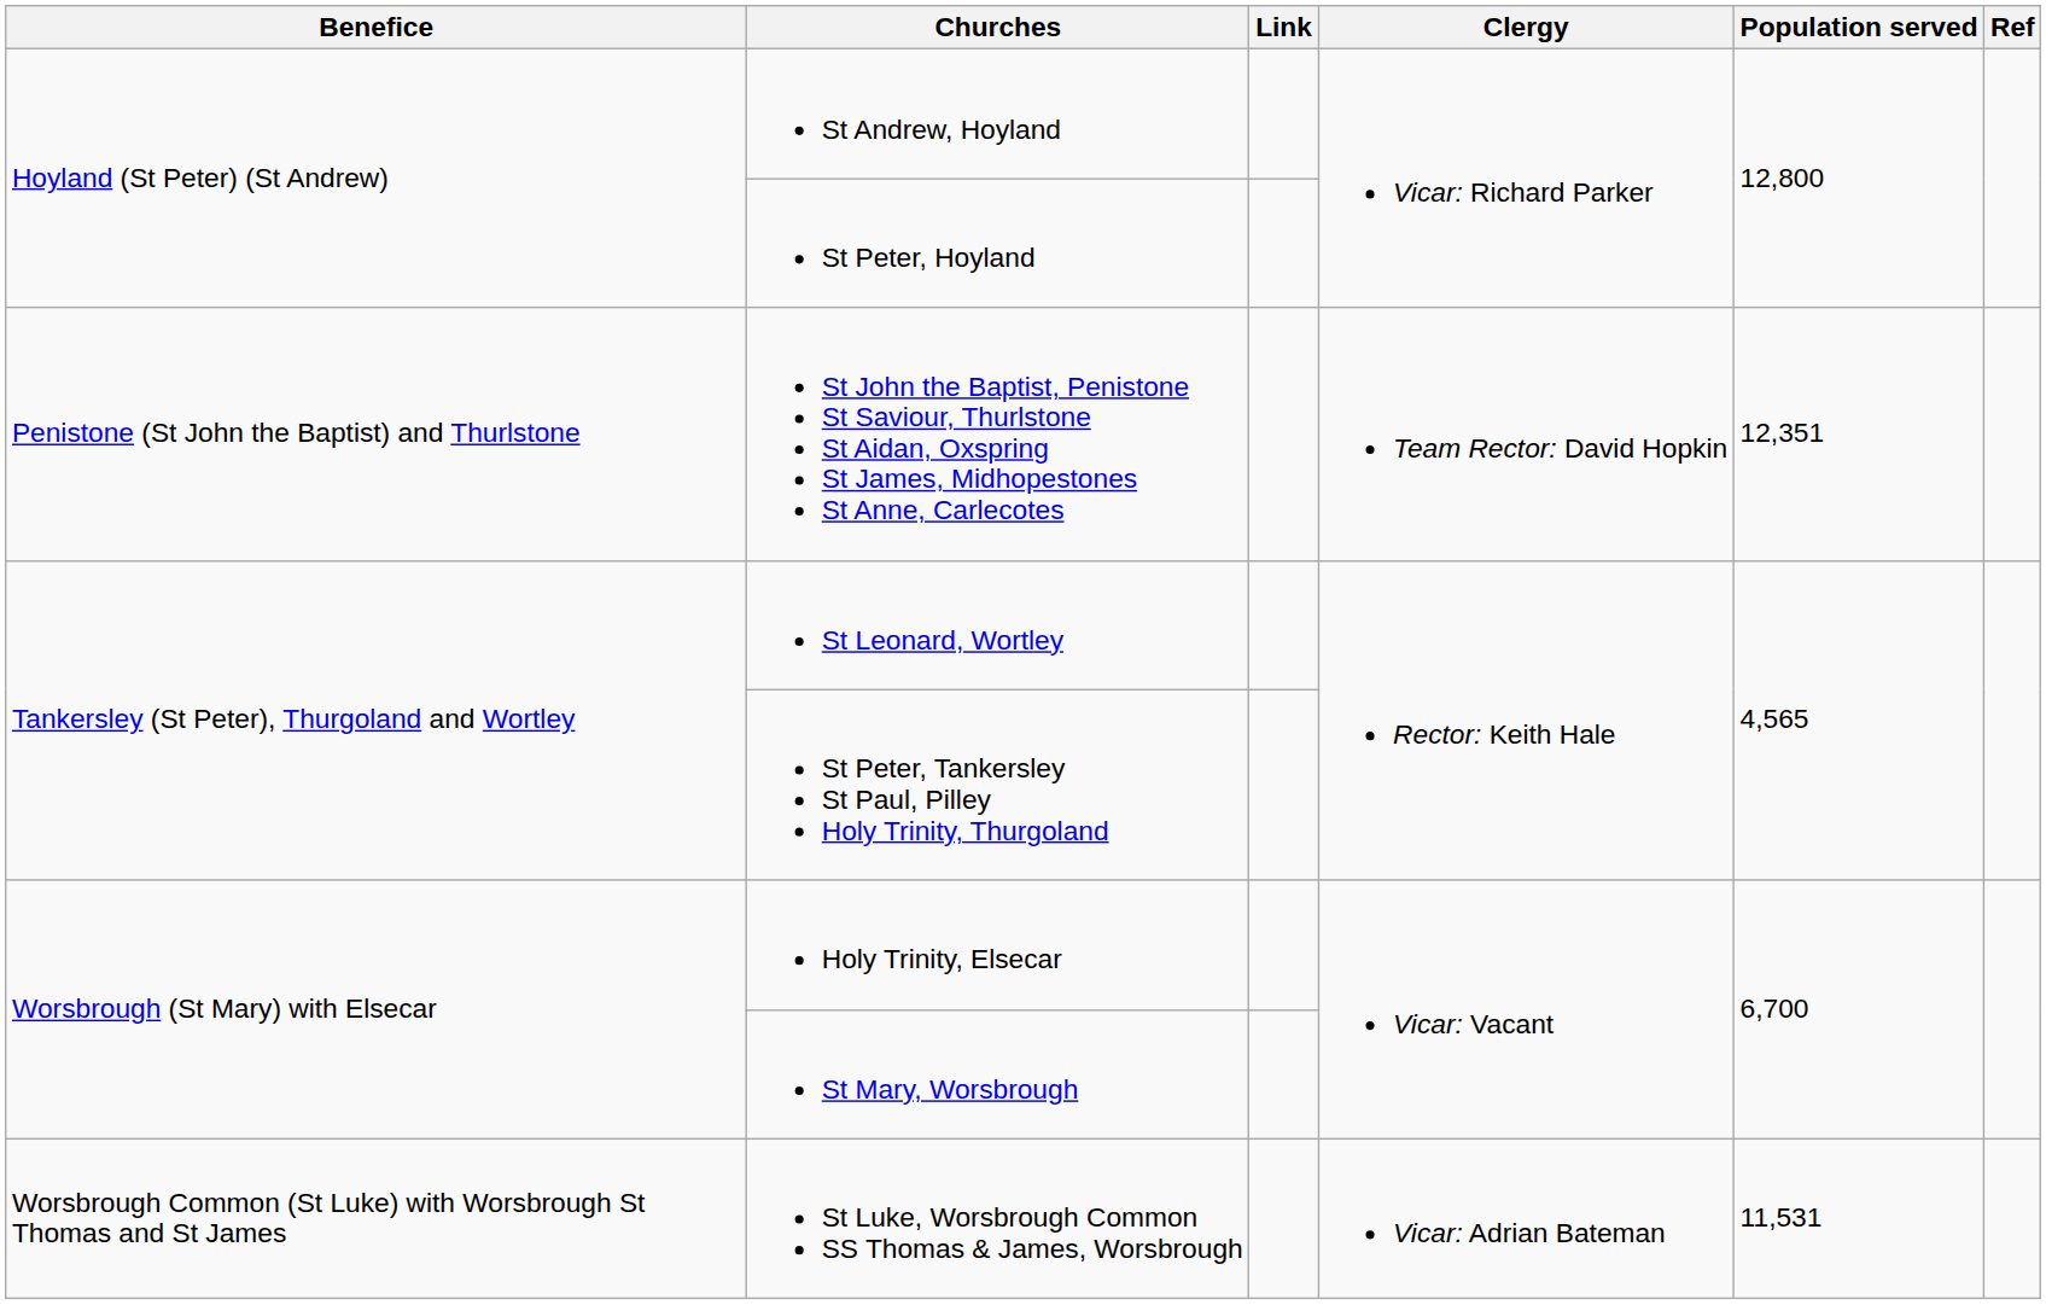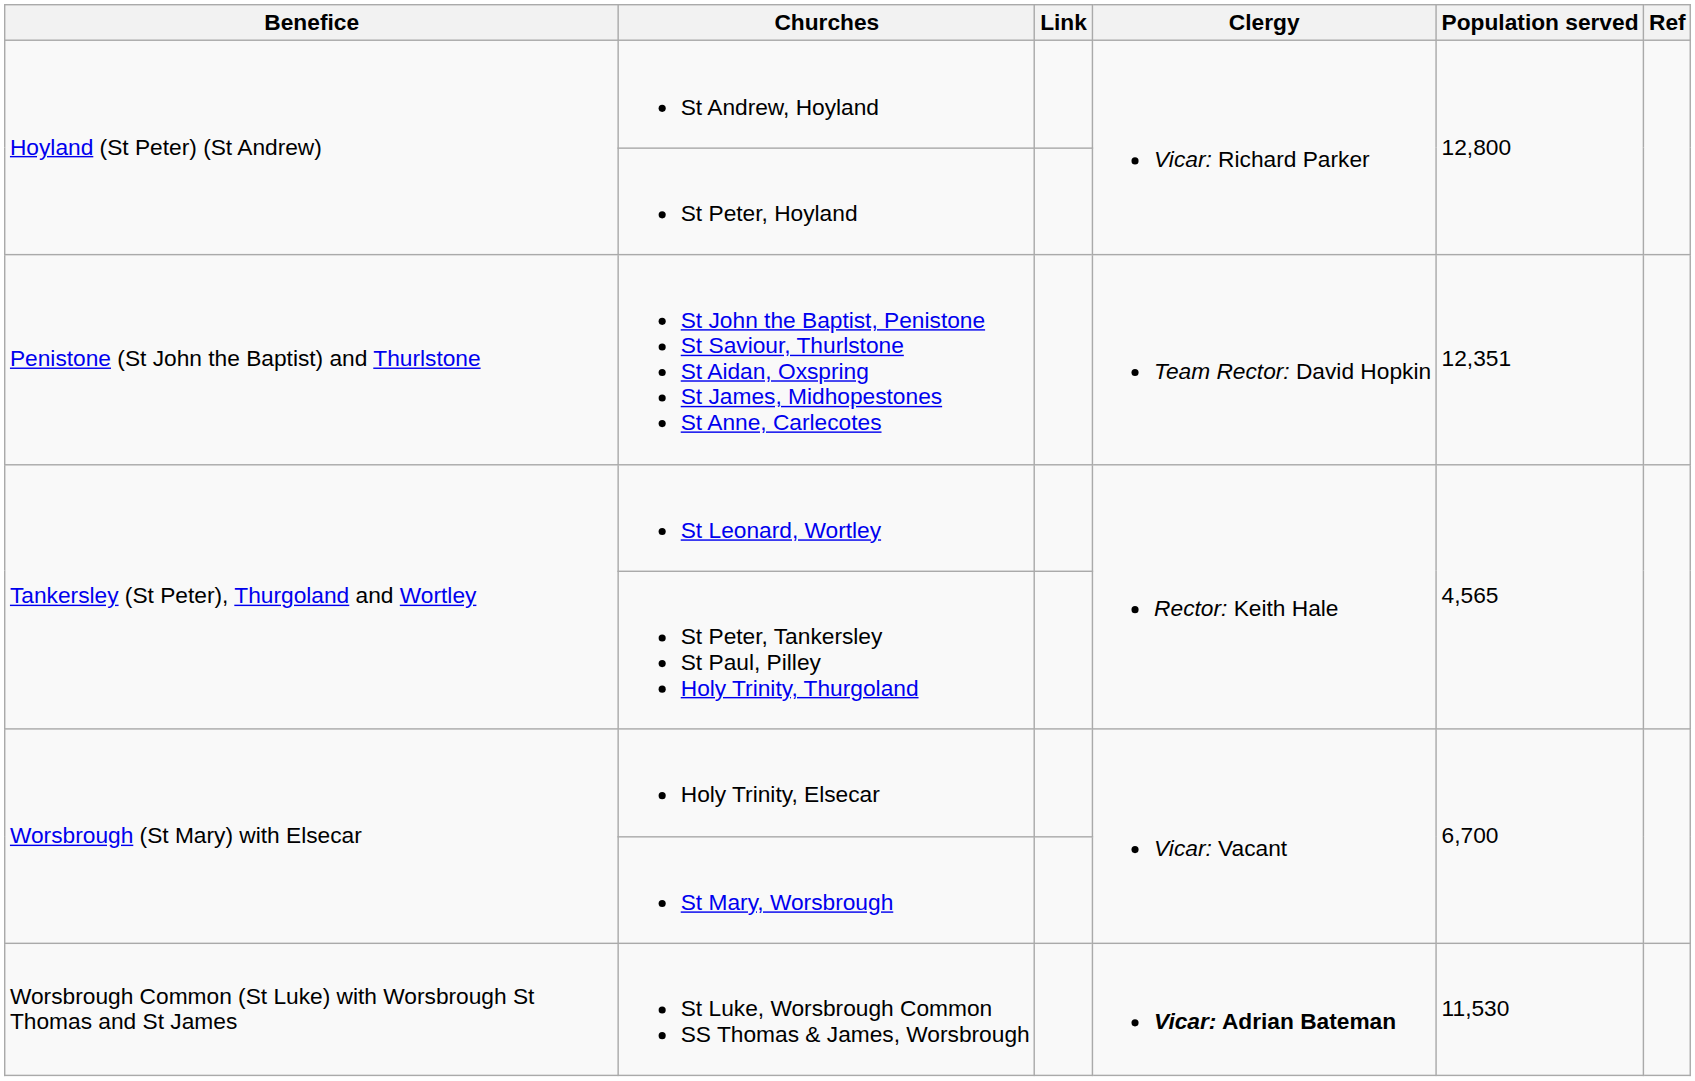St Luke, Worsbrough Common SS Thomas & James, Worsbrough | Clergy: normal -> bold
St Luke, Worsbrough Common SS Thomas & James, Worsbrough | Population served: 11,531 -> 11,530
